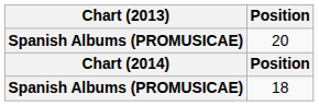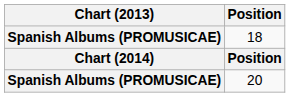rows swapped: 18 <-> 20
